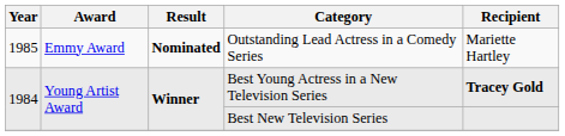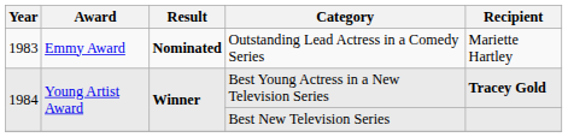Outstanding Lead Actress in a Comedy Series | Year: 1985 -> 1983
